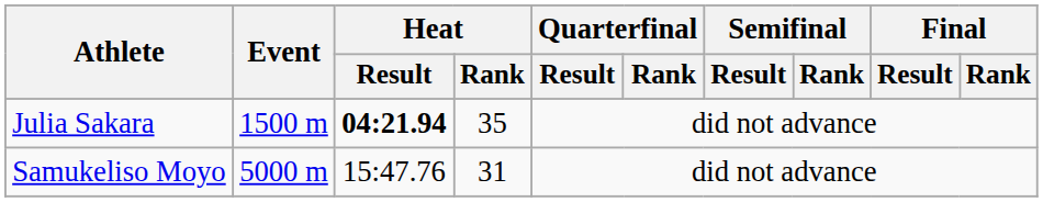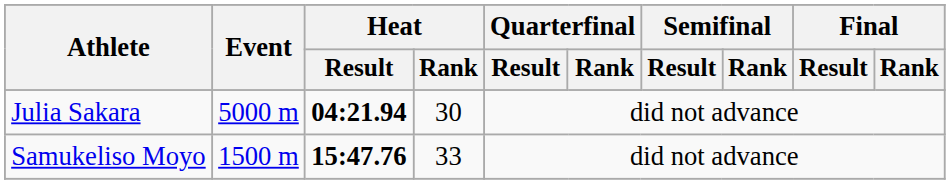Julia Sakara | Event: 1500 m -> 5000 m
Julia Sakara | Heat / Rank: 35 -> 30
Samukeliso Moyo | Event: 5000 m -> 1500 m
Samukeliso Moyo | Heat / Result: normal -> bold
Samukeliso Moyo | Heat / Rank: 31 -> 33
